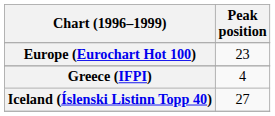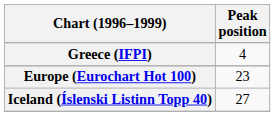rows swapped: Europe (Eurochart Hot 100) <-> Greece (IFPI)
